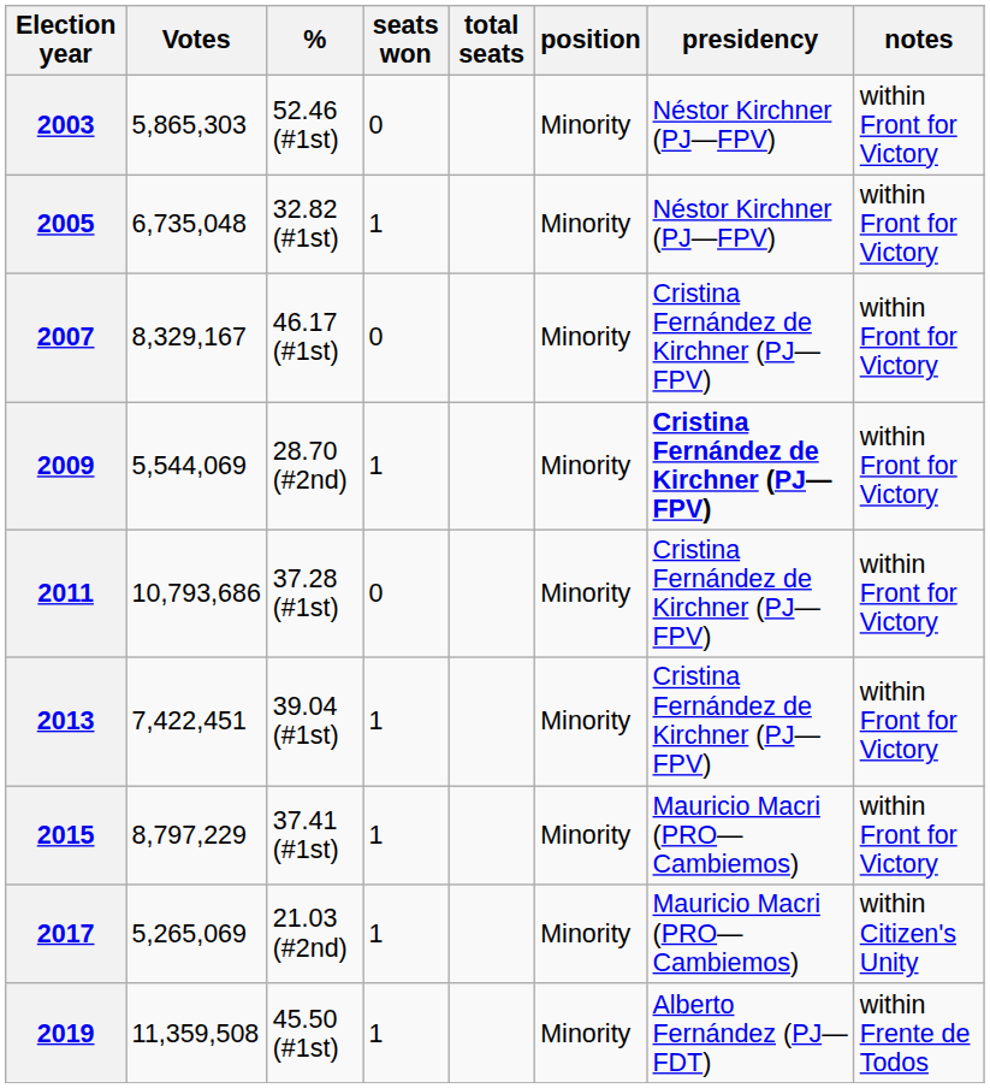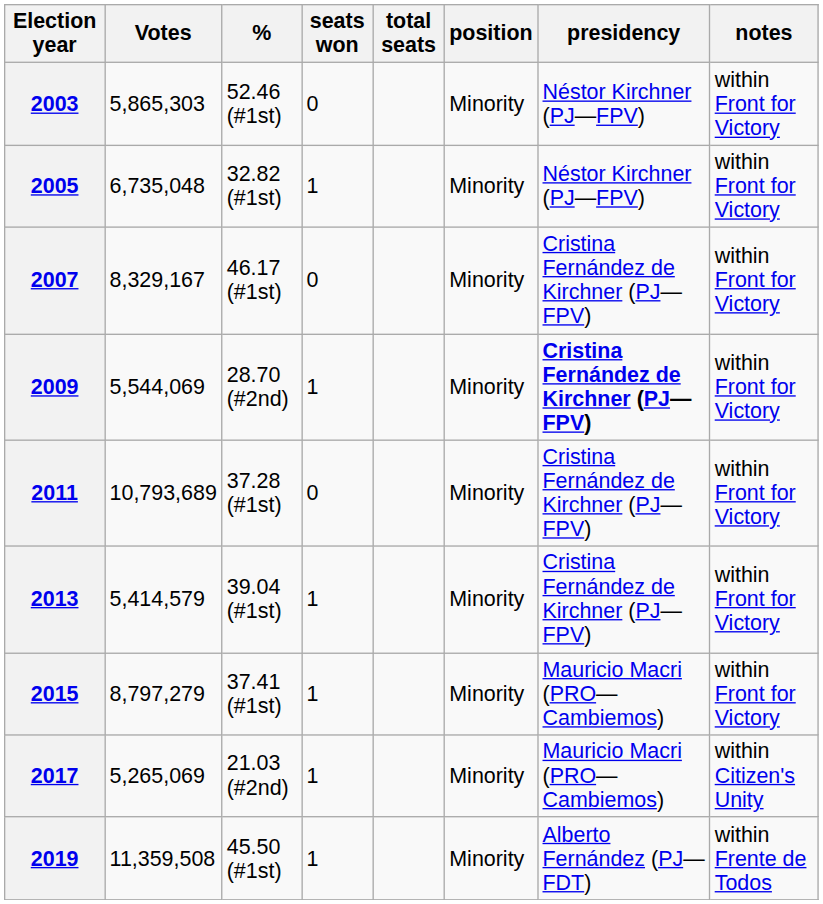2011 | Votes: 10,793,686 -> 10,793,689
2013 | Votes: 7,422,451 -> 5,414,579
2015 | Votes: 8,797,229 -> 8,797,279
